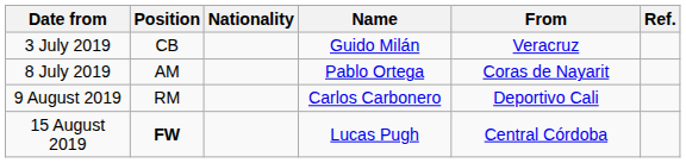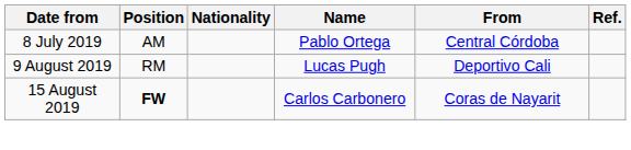- row: 3 July 2019 | CB | Guido Milán | Veracruz
8 July 2019 | From: Coras de Nayarit -> Central Córdoba
9 August 2019 | Name: Carlos Carbonero -> Lucas Pugh
15 August 2019 | Name: Lucas Pugh -> Carlos Carbonero
15 August 2019 | From: Central Córdoba -> Coras de Nayarit
